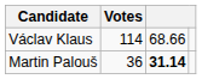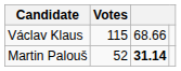Václav Klaus | Votes: 114 -> 115
Martin Palouš | Votes: 36 -> 52
